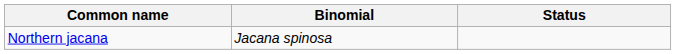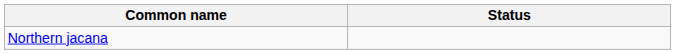- column: Binomial | Jacana spinosa
